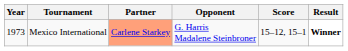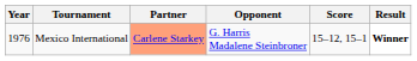Mexico International | Year: 1973 -> 1976
